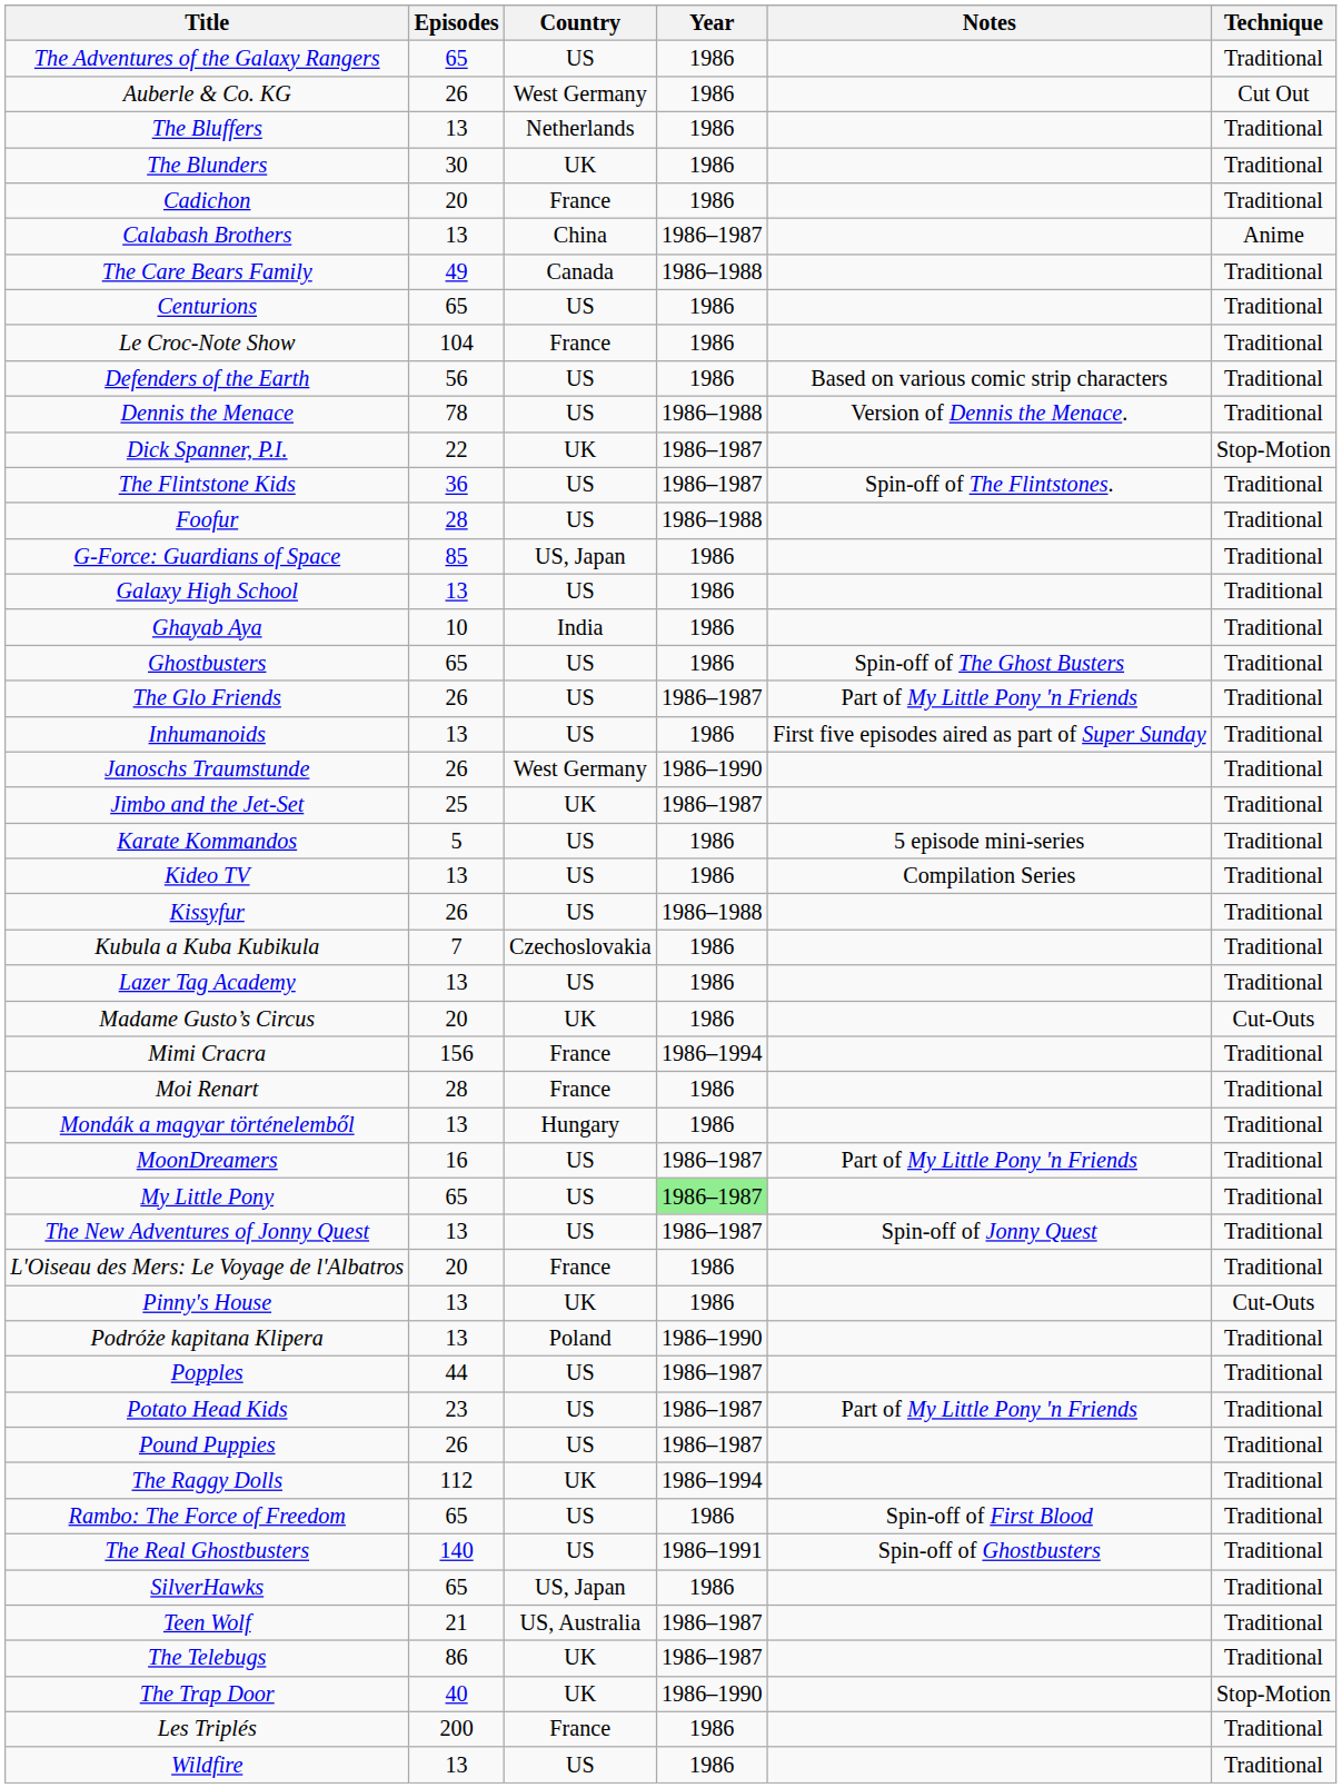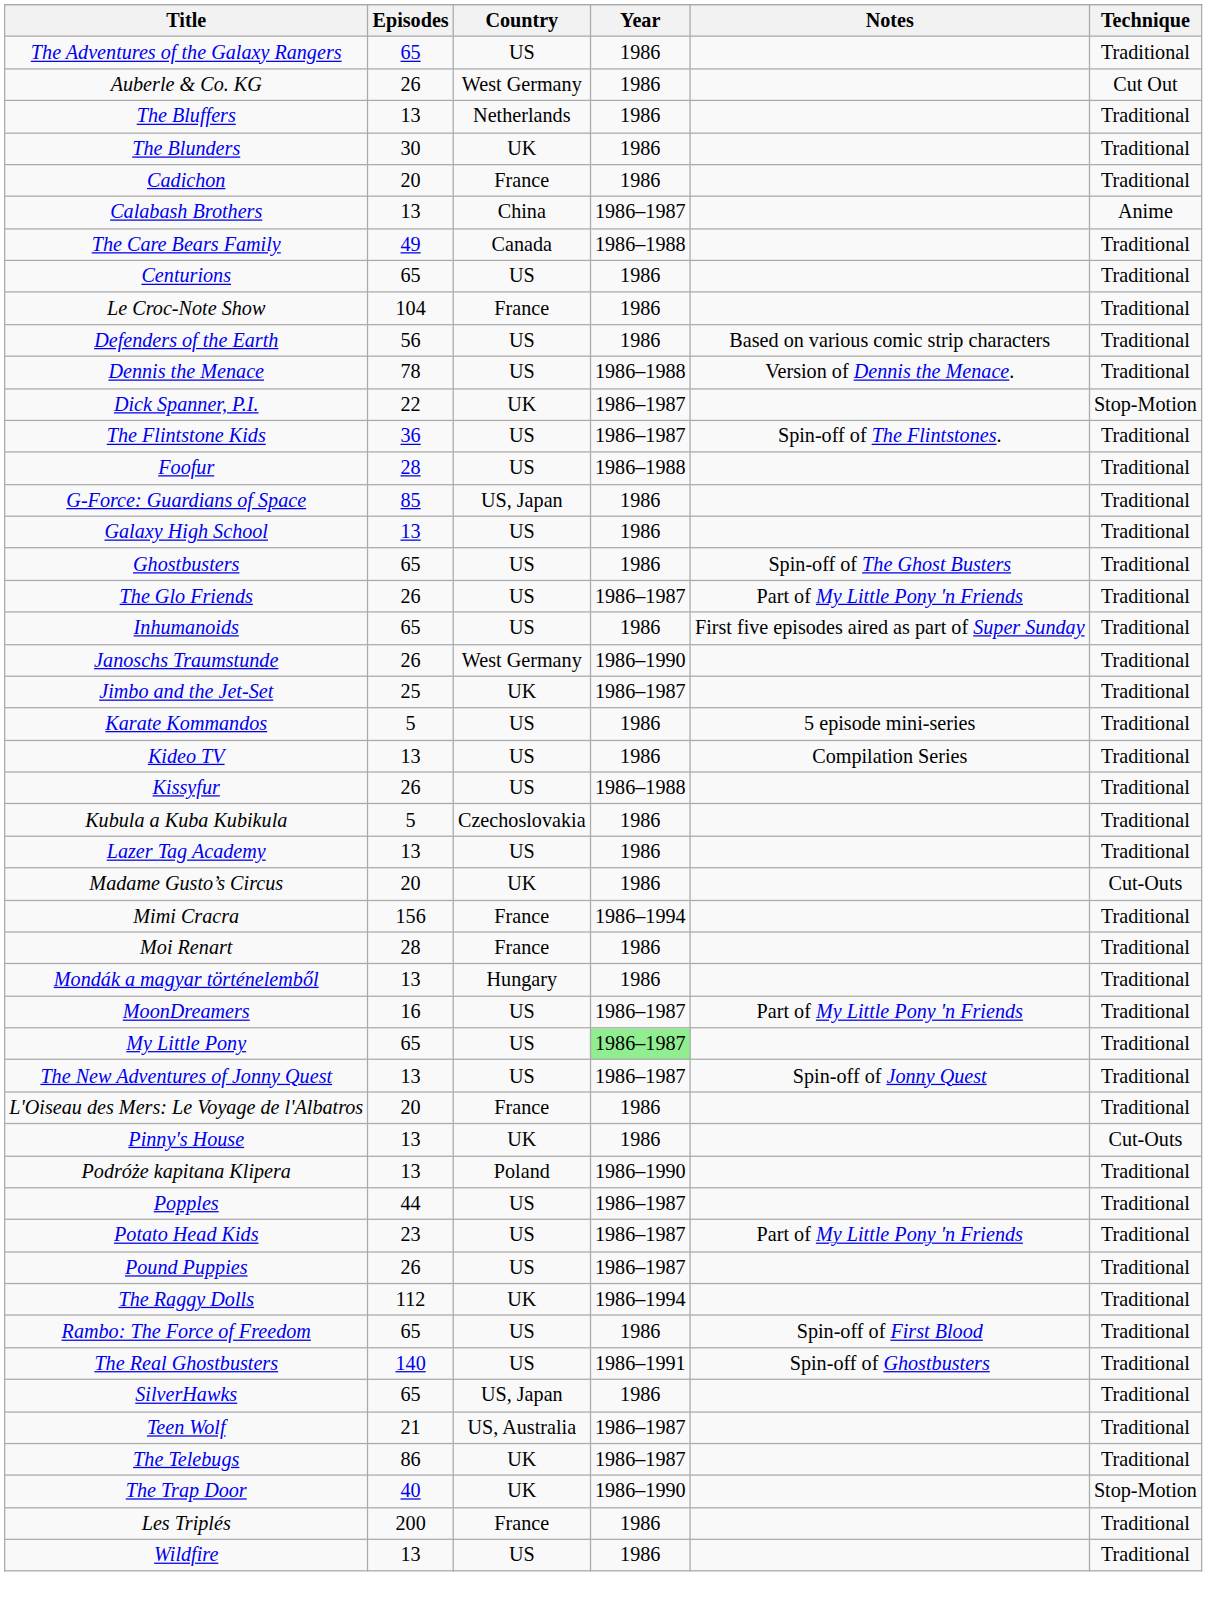- row: Ghayab Aya | 10 | India | 1986 | Traditional
Inhumanoids | Episodes: 13 -> 65
Kubula a Kuba Kubikula | Episodes: 7 -> 5
